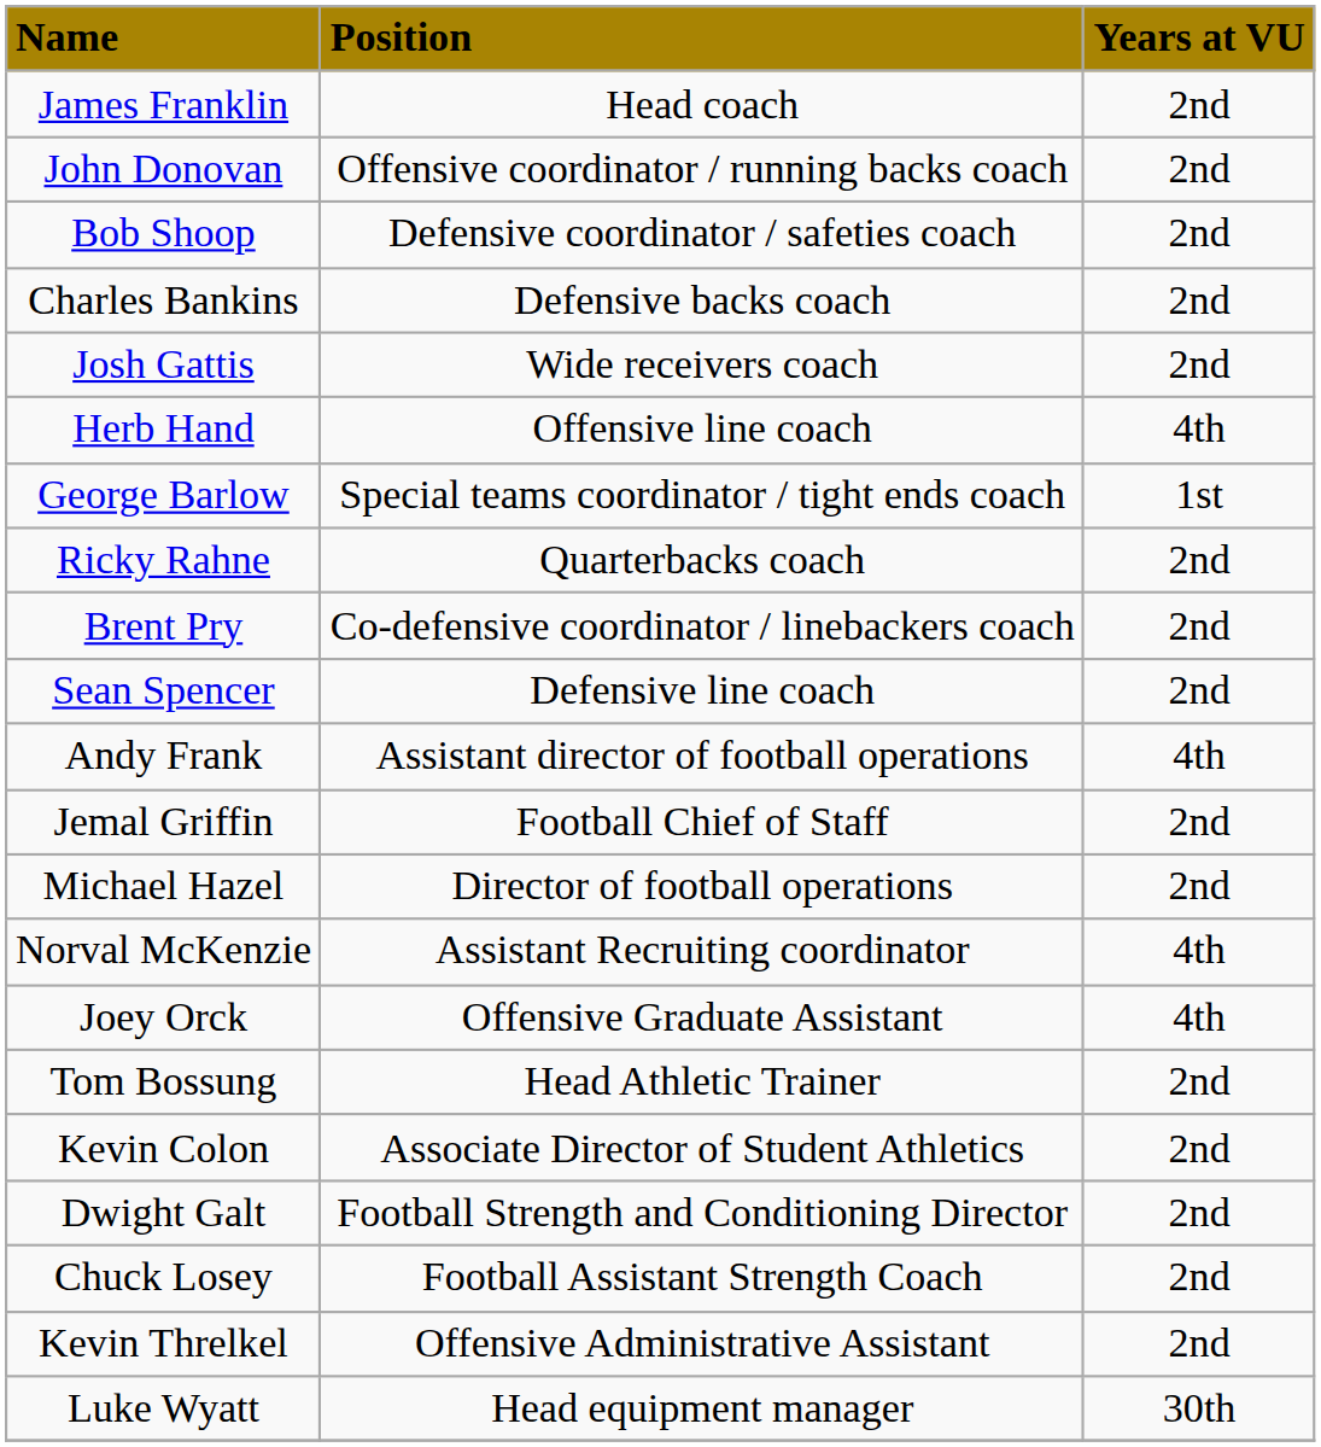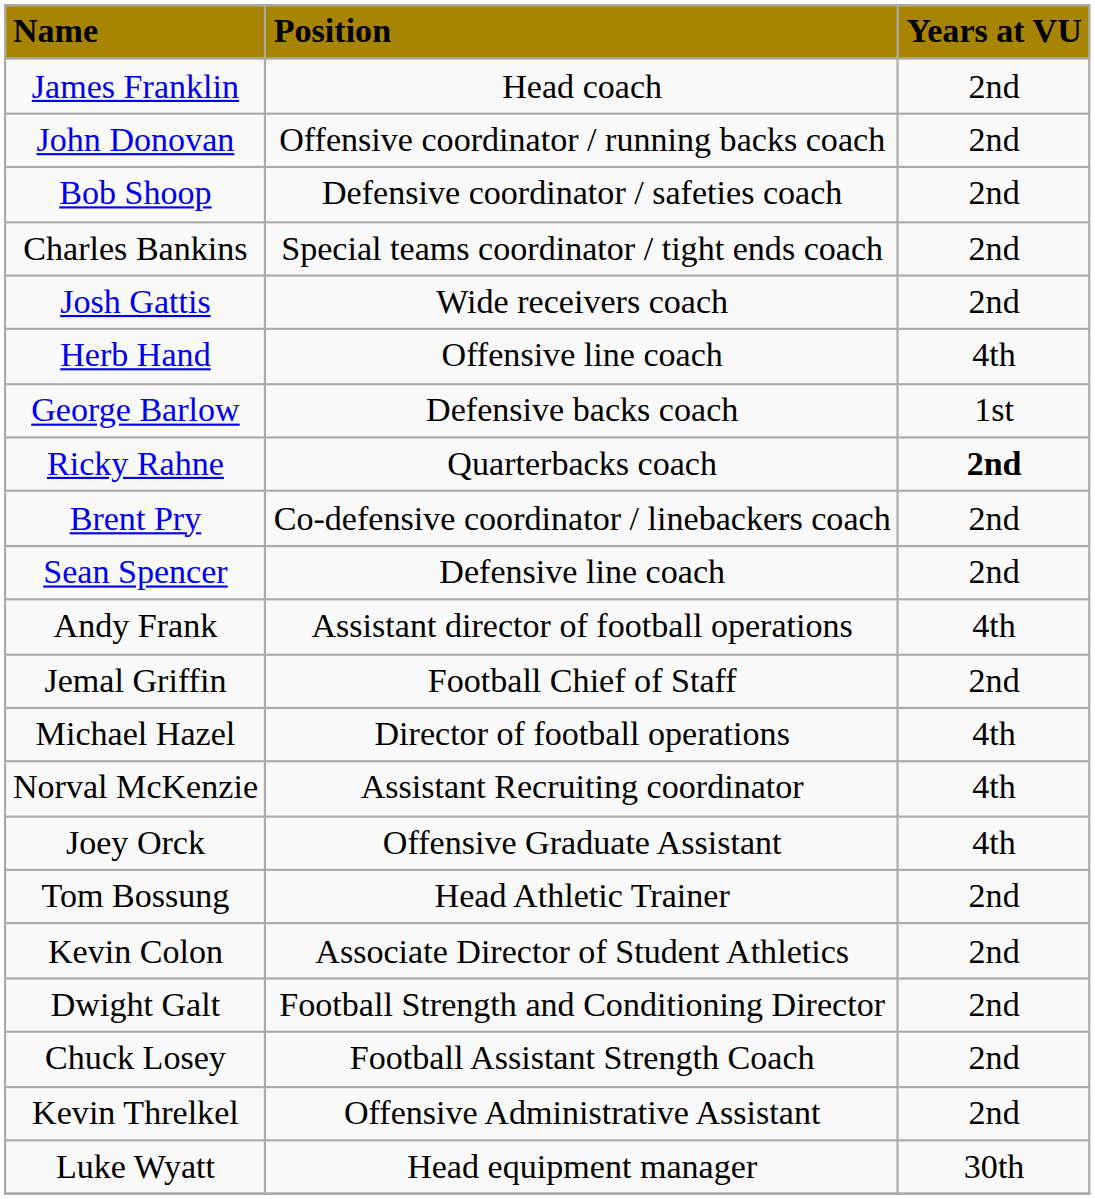Charles Bankins | column 2: Defensive backs coach -> Special teams coordinator / tight ends coach
George Barlow | column 2: Special teams coordinator / tight ends coach -> Defensive backs coach
Ricky Rahne | column 3: normal -> bold
Michael Hazel | column 3: 2nd -> 4th
